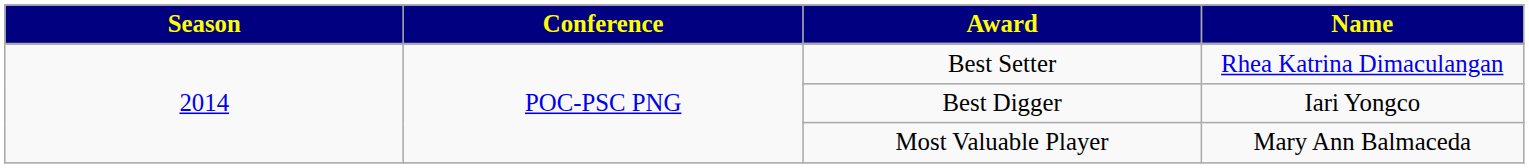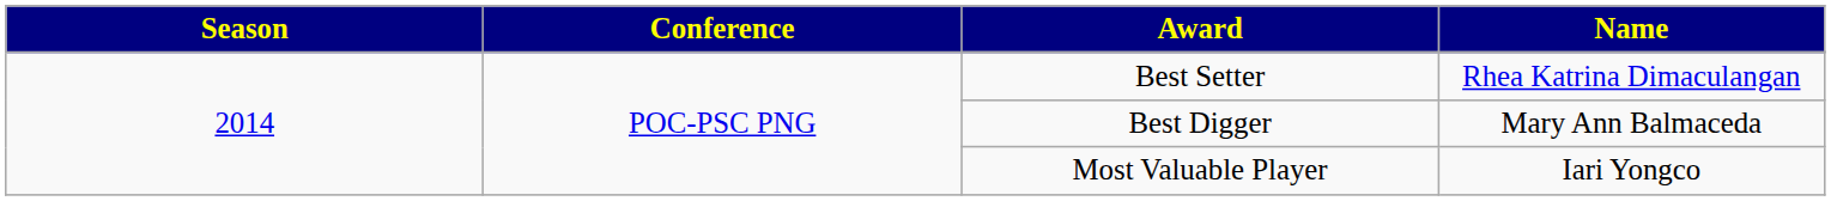Best Digger | Name: Iari Yongco -> Mary Ann Balmaceda
Most Valuable Player | Name: Mary Ann Balmaceda -> Iari Yongco
